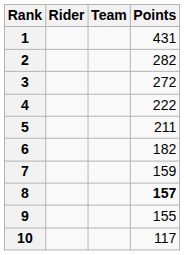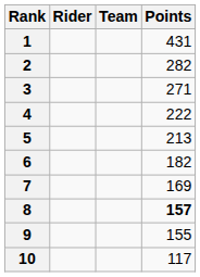3 | Points: 272 -> 271
5 | Points: 211 -> 213
7 | Points: 159 -> 169
